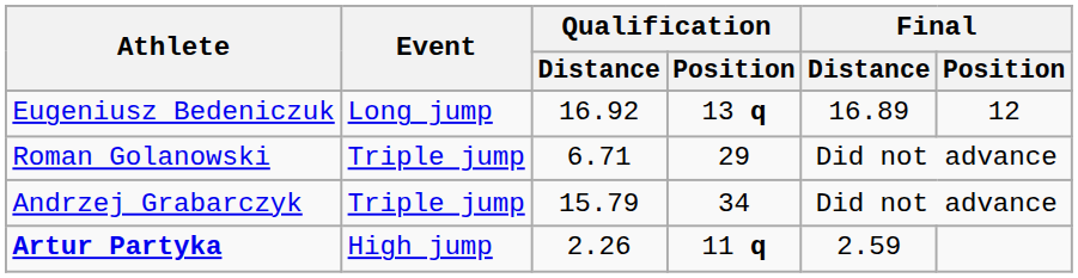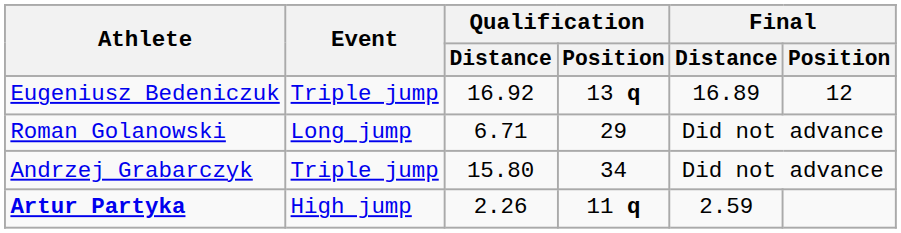Eugeniusz Bedeniczuk | Event: Long jump -> Triple jump
Roman Golanowski | Event: Triple jump -> Long jump
Andrzej Grabarczyk | Qualification / Distance: 15.79 -> 15.80
